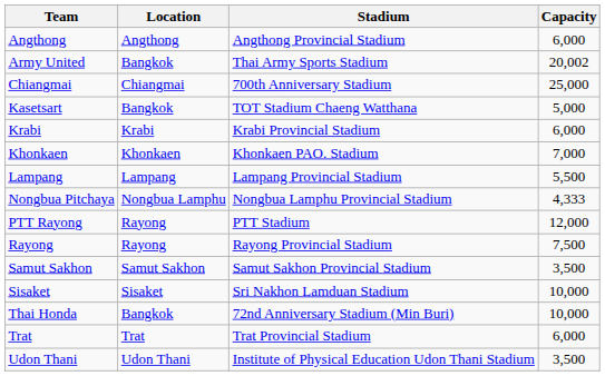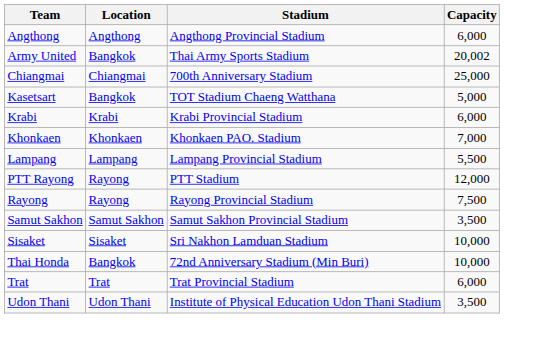- row: Nongbua Pitchaya | Nongbua Lamphu | Nongbua Lamphu Provincial Stadium | 4,333
